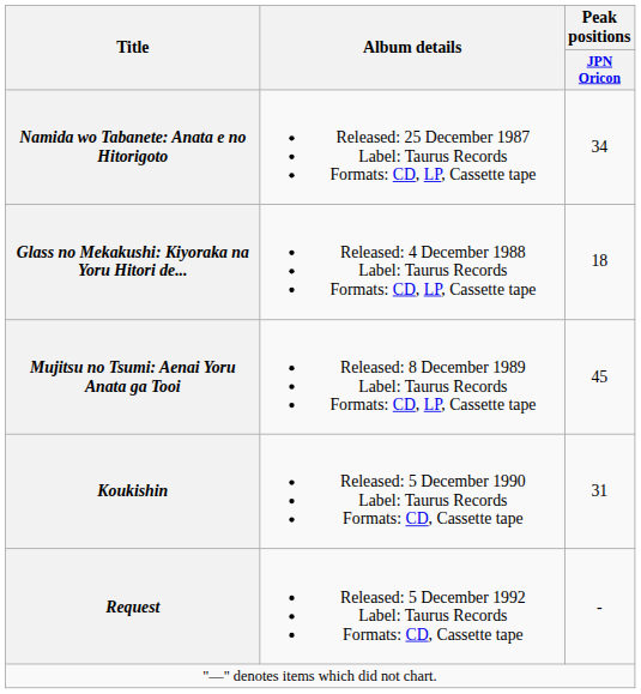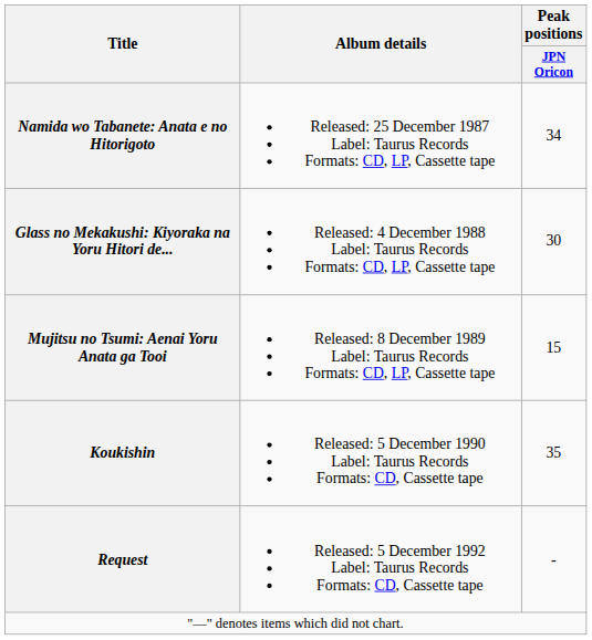Glass no Mekakushi: Kiyoraka na Yoru Hitori de... | Peak positions / JPN Oricon: 18 -> 30
Mujitsu no Tsumi: Aenai Yoru Anata ga Tooi | Peak positions / JPN Oricon: 45 -> 15
Koukishin | Peak positions / JPN Oricon: 31 -> 35
